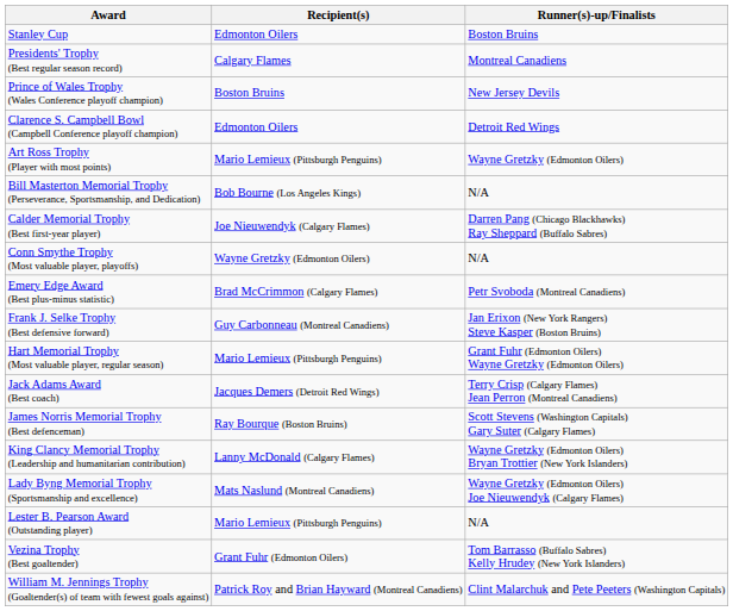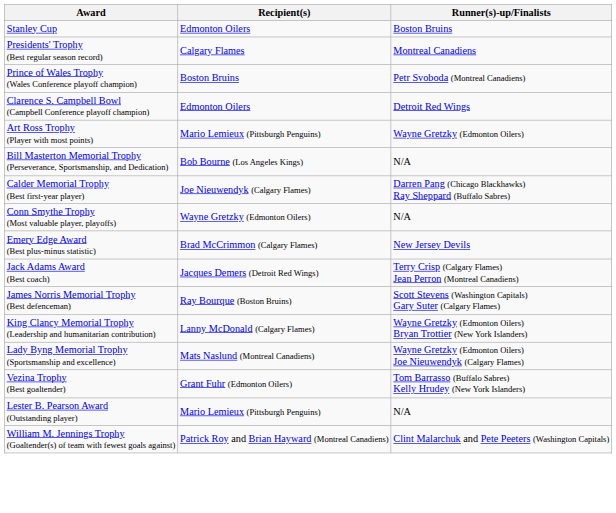Prince of Wales Trophy (Wales Conference playoff champion) | Runner(s)-up/Finalists: New Jersey Devils -> Petr Svoboda (Montreal Canadiens)
Emery Edge Award (Best plus-minus statistic) | Runner(s)-up/Finalists: Petr Svoboda (Montreal Canadiens) -> New Jersey Devils
- row: Frank J. Selke Trophy (Best defensive forward) | Guy Carbonneau (Montreal Canadiens) | Jan Erixon (New York Rangers) Steve Kasper (Boston Bruins)
- row: Hart Memorial Trophy (Most valuable player, regular season) | Mario Lemieux (Pittsburgh Penguins) | Grant Fuhr (Edmonton Oilers) Wayne Gretzky (Edmonton Oilers)
rows swapped: Lester B. Pearson Award (Outstanding player) <-> Vezina Trophy (Best goaltender)
